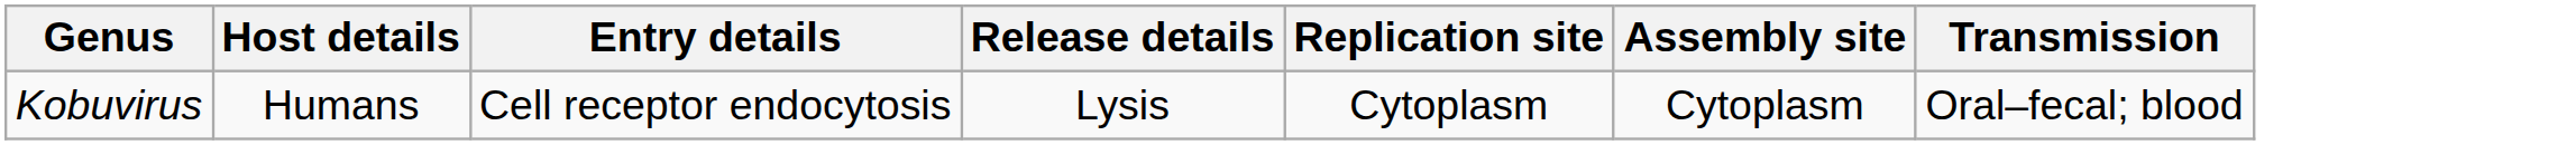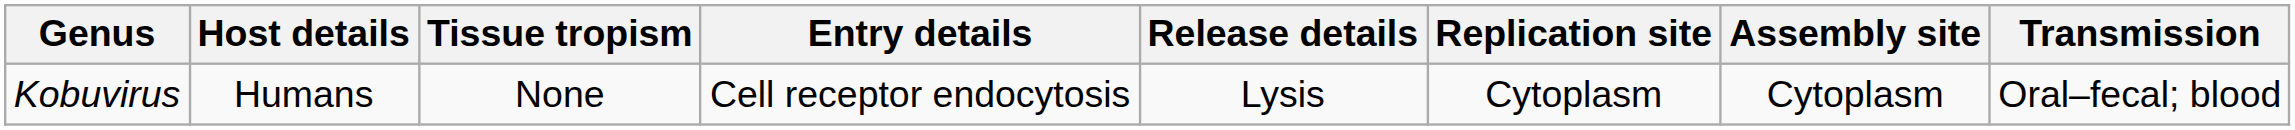+ column: Tissue tropism | None
